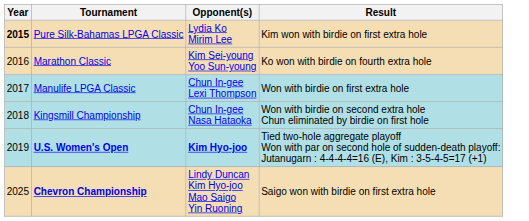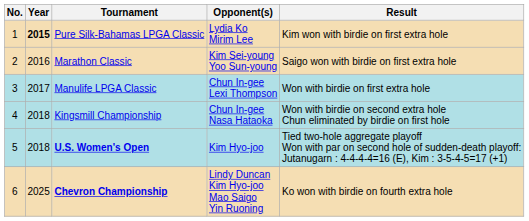+ column: No. | 1 | 2 | 3 | 4 | 5 | 6
Marathon Classic | Result: Ko won with birdie on fourth extra hole -> Saigo won with birdie on first extra hole
U.S. Women's Open | Year: 2019 -> 2018
U.S. Women's Open | Opponent(s): bold -> normal
Chevron Championship | Result: Saigo won with birdie on first extra hole -> Ko won with birdie on fourth extra hole
